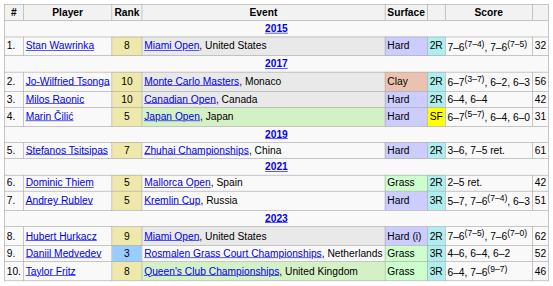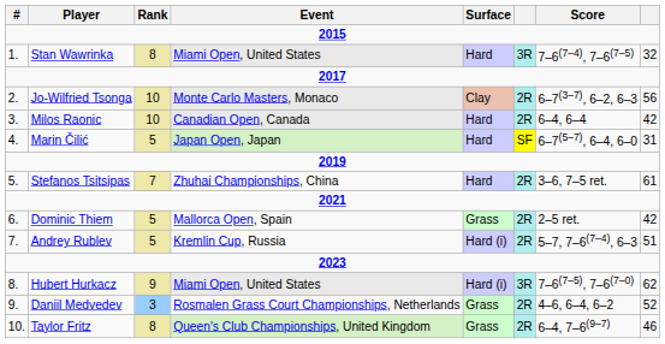Stan Wawrinka | column 6: 2R -> 3R
Andrey Rublev | Surface: Hard -> Hard (i)
Andrey Rublev | column 6: 3R -> 2R
Hubert Hurkacz | column 6: 2R -> 3R
Daniil Medvedev | column 6: 3R -> 2R
Taylor Fritz | column 6: 3R -> 2R
